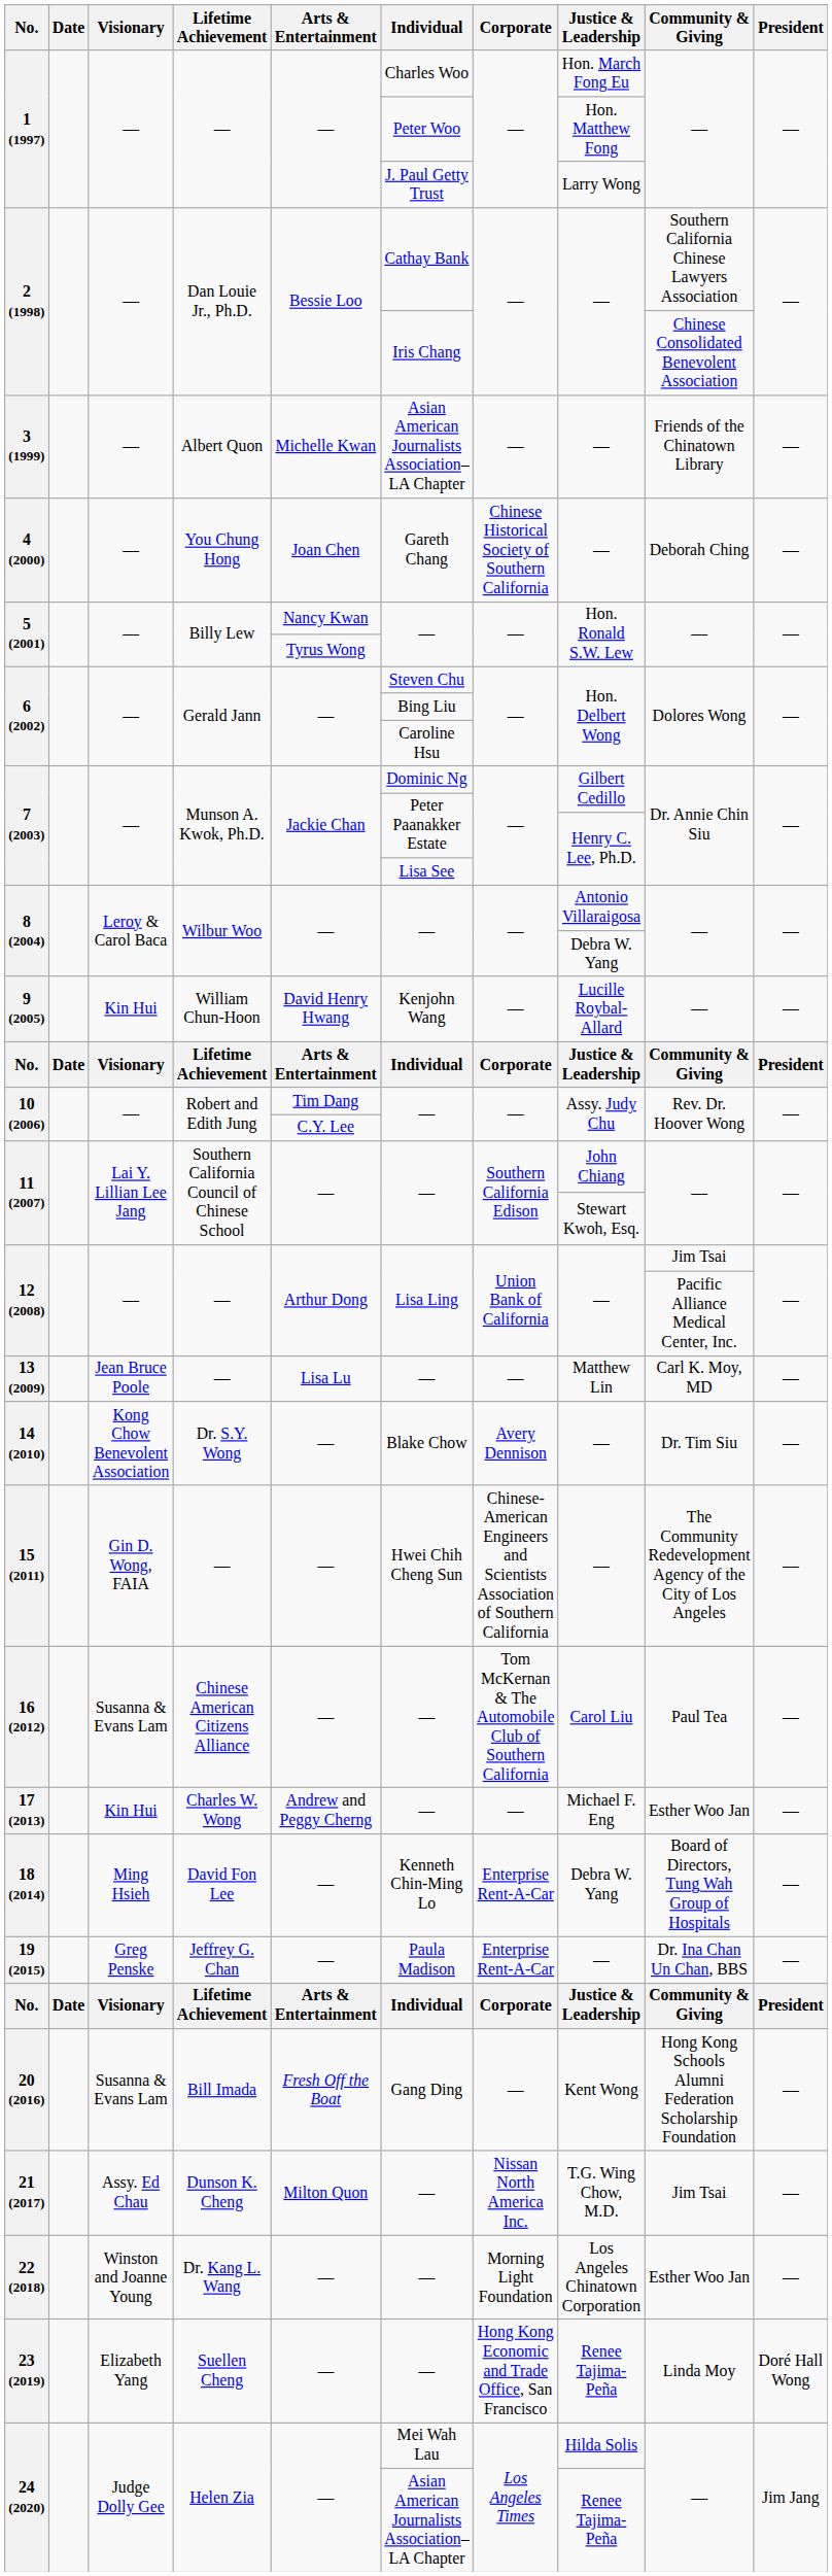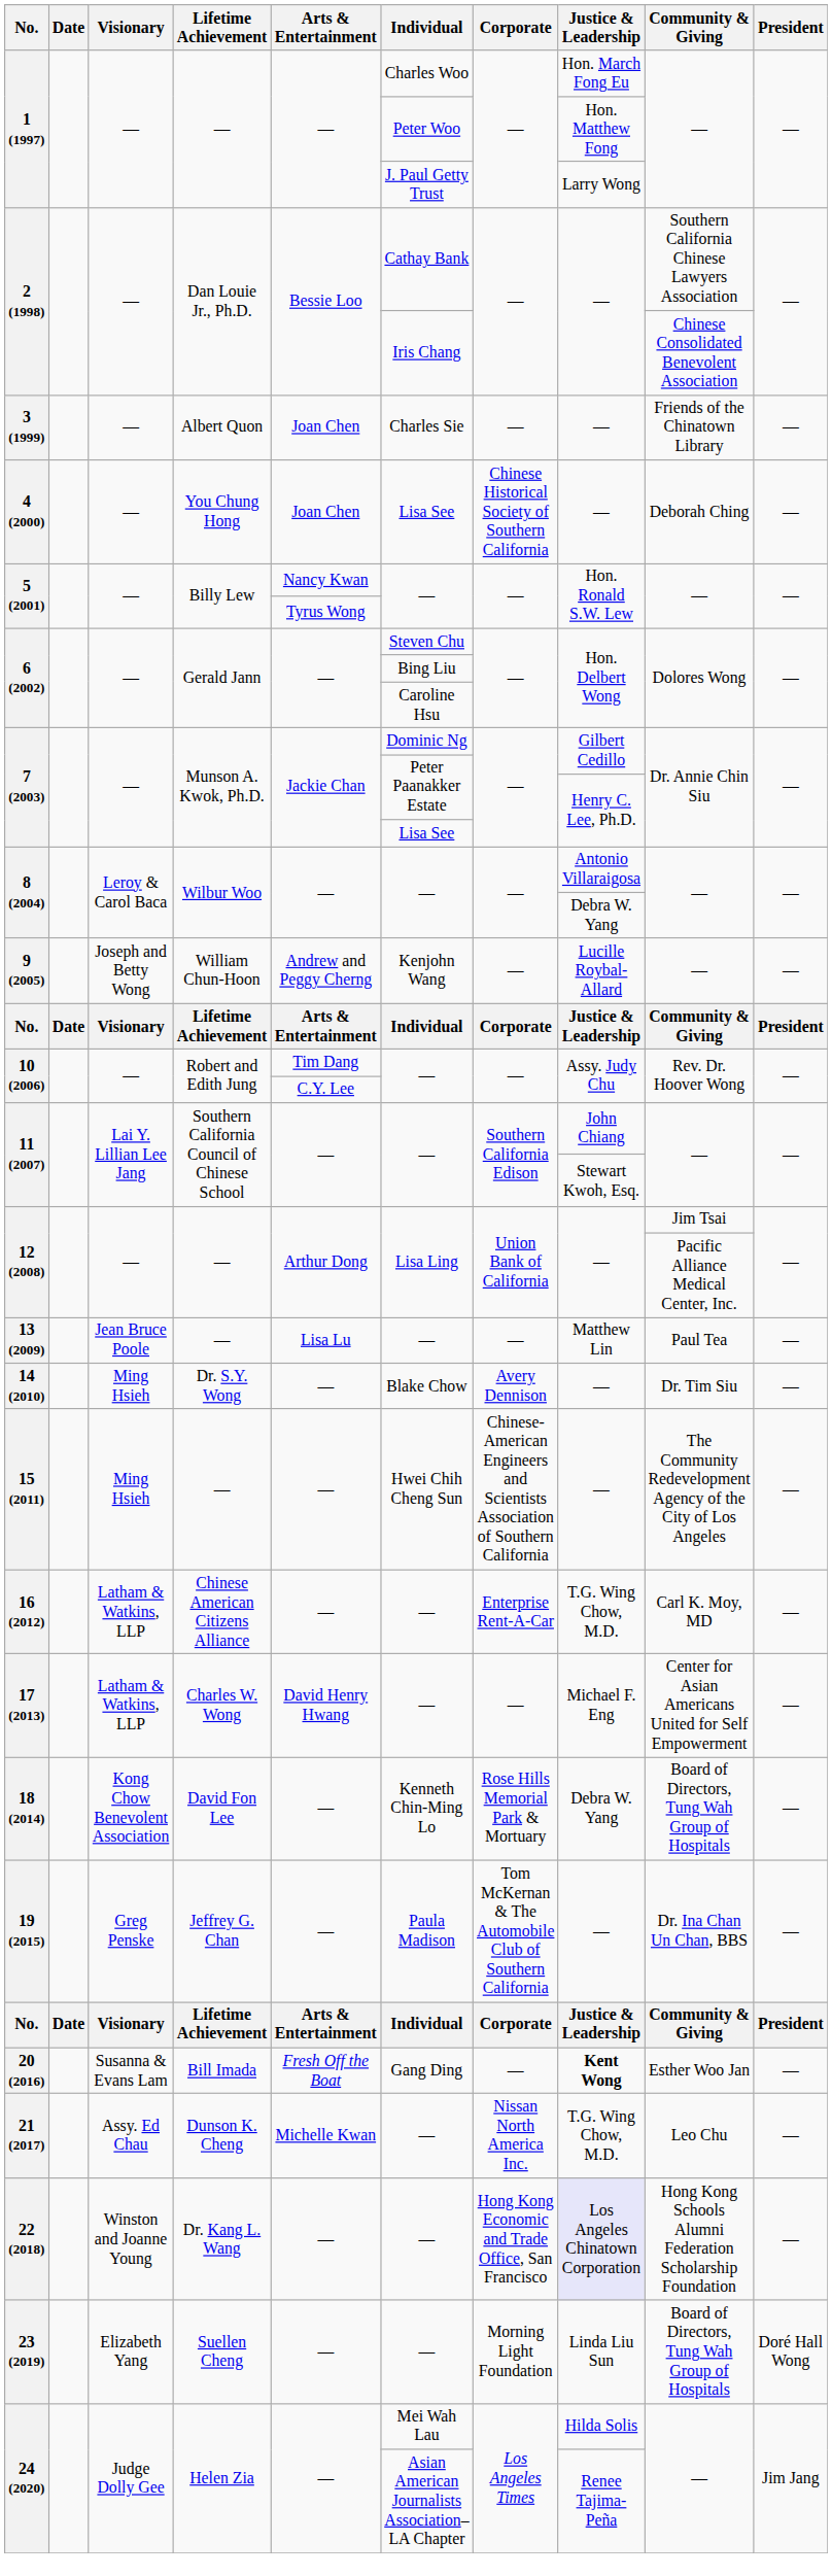3 (1999) | Arts & Entertainment: Michelle Kwan -> Joan Chen
3 (1999) | Individual: Asian American Journalists Association–LA Chapter -> Charles Sie
4 (2000) | Individual: Gareth Chang -> Lisa See
9 (2005) | Visionary: Kin Hui -> Joseph and Betty Wong
9 (2005) | Arts & Entertainment: David Henry Hwang -> Andrew and Peggy Cherng
13 (2009) | Community & Giving: Carl K. Moy, MD -> Paul Tea
14 (2010) | Visionary: Kong Chow Benevolent Association -> Ming Hsieh
15 (2011) | Visionary: Gin D. Wong, FAIA -> Ming Hsieh
16 (2012) | Visionary: Susanna & Evans Lam -> Latham & Watkins, LLP
16 (2012) | Corporate: Tom McKernan & The Automobile Club of Southern California -> Enterprise Rent-A-Car
16 (2012) | Justice & Leadership: Carol Liu -> T.G. Wing Chow, M.D.
16 (2012) | Community & Giving: Paul Tea -> Carl K. Moy, MD
17 (2013) | Visionary: Kin Hui -> Latham & Watkins, LLP
17 (2013) | Arts & Entertainment: Andrew and Peggy Cherng -> David Henry Hwang
17 (2013) | Community & Giving: Esther Woo Jan -> Center for Asian Americans United for Self Empowerment
18 (2014) | Visionary: Ming Hsieh -> Kong Chow Benevolent Association
18 (2014) | Corporate: Enterprise Rent-A-Car -> Rose Hills Memorial Park & Mortuary
19 (2015) | Corporate: Enterprise Rent-A-Car -> Tom McKernan & The Automobile Club of Southern California
20 (2016) | Justice & Leadership: normal -> bold
20 (2016) | Community & Giving: Hong Kong Schools Alumni Federation Scholarship Foundation -> Esther Woo Jan
21 (2017) | Arts & Entertainment: Milton Quon -> Michelle Kwan
21 (2017) | Community & Giving: Jim Tsai -> Leo Chu
22 (2018) | Corporate: Morning Light Foundation -> Hong Kong Economic and Trade Office, San Francisco
22 (2018) | Justice & Leadership: no background -> lavender background
22 (2018) | Community & Giving: Esther Woo Jan -> Hong Kong Schools Alumni Federation Scholarship Foundation
23 (2019) | Corporate: Hong Kong Economic and Trade Office, San Francisco -> Morning Light Foundation
23 (2019) | Justice & Leadership: Renee Tajima-Peña -> Linda Liu Sun
23 (2019) | Community & Giving: Linda Moy -> Board of Directors, Tung Wah Group of Hospitals
